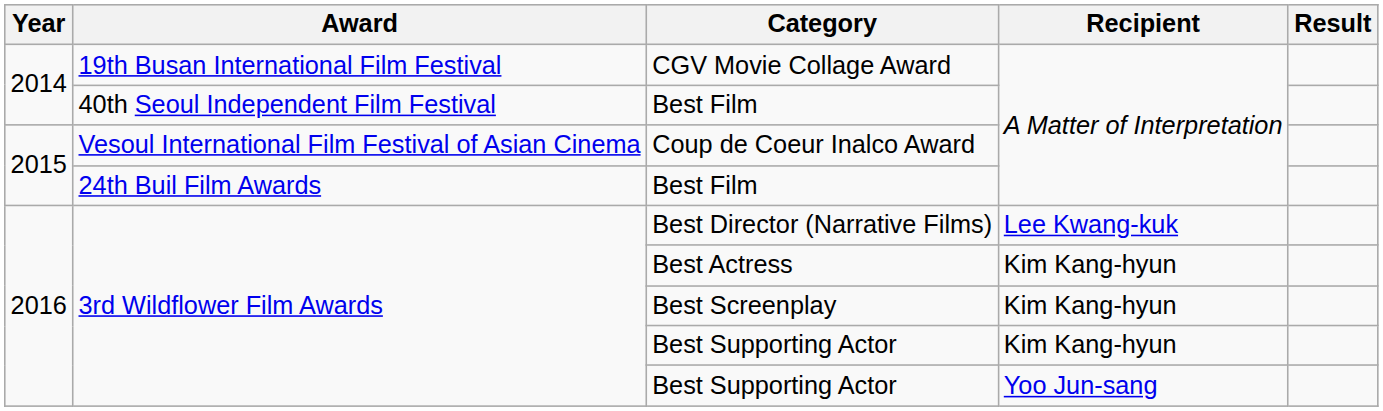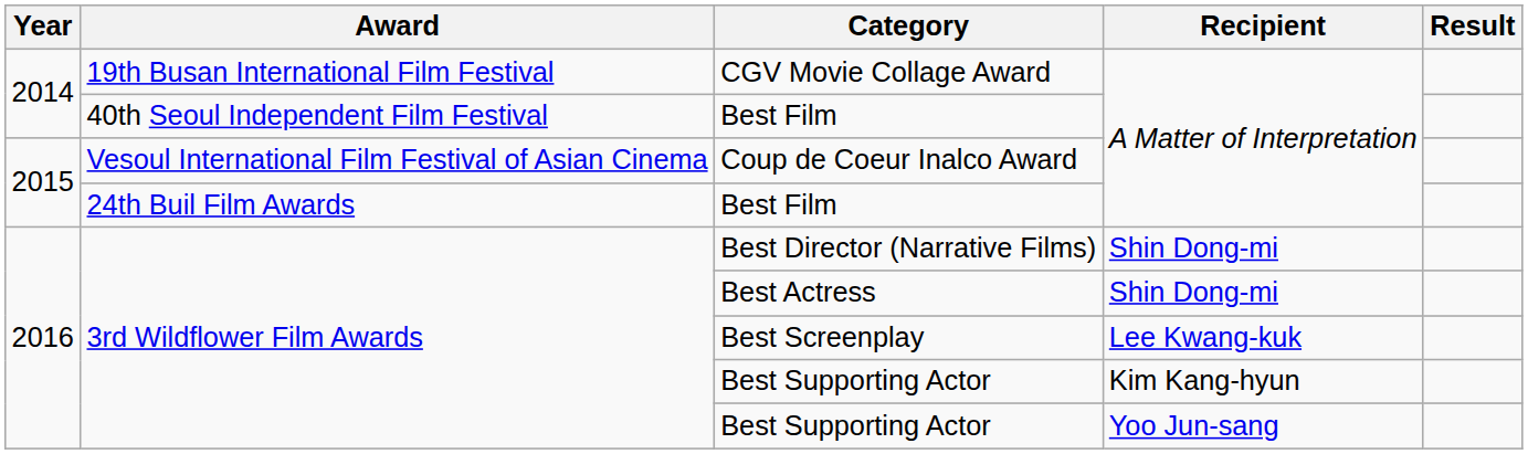Best Director (Narrative Films) | Recipient: Lee Kwang-kuk -> Shin Dong-mi
Best Actress | Recipient: Kim Kang-hyun -> Shin Dong-mi
Best Screenplay | Recipient: Kim Kang-hyun -> Lee Kwang-kuk
